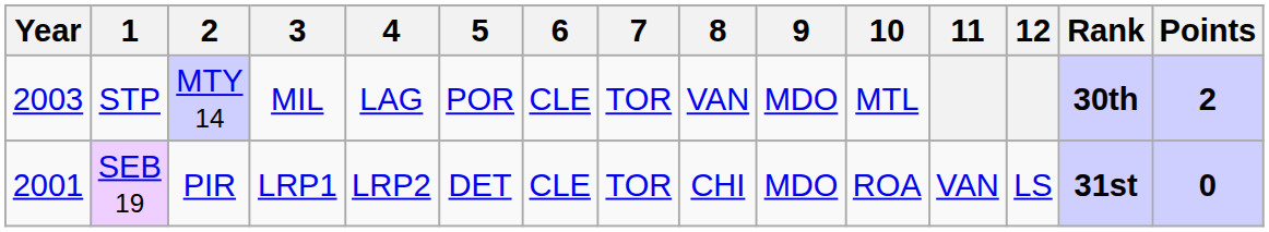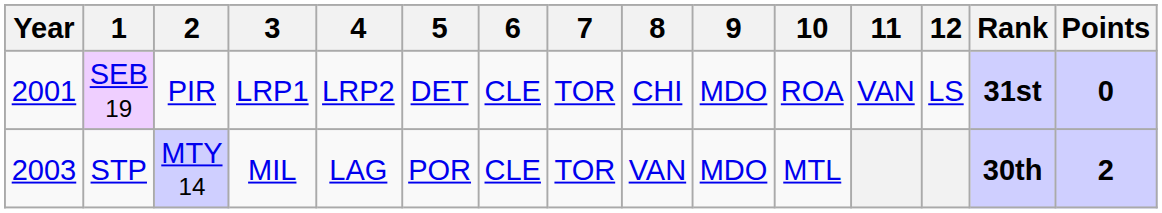rows swapped: SEB 19 <-> STP
